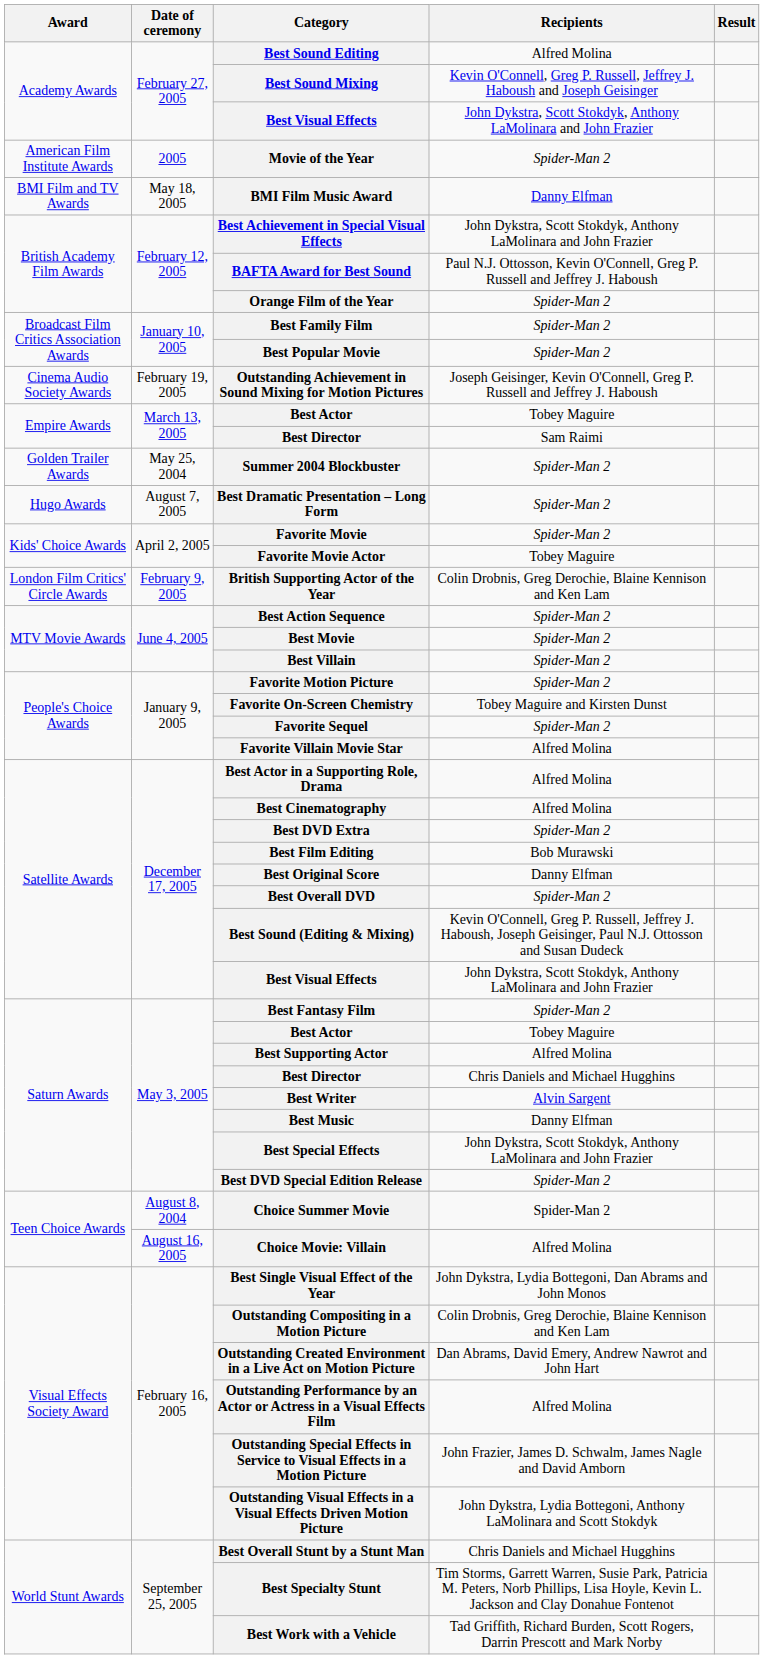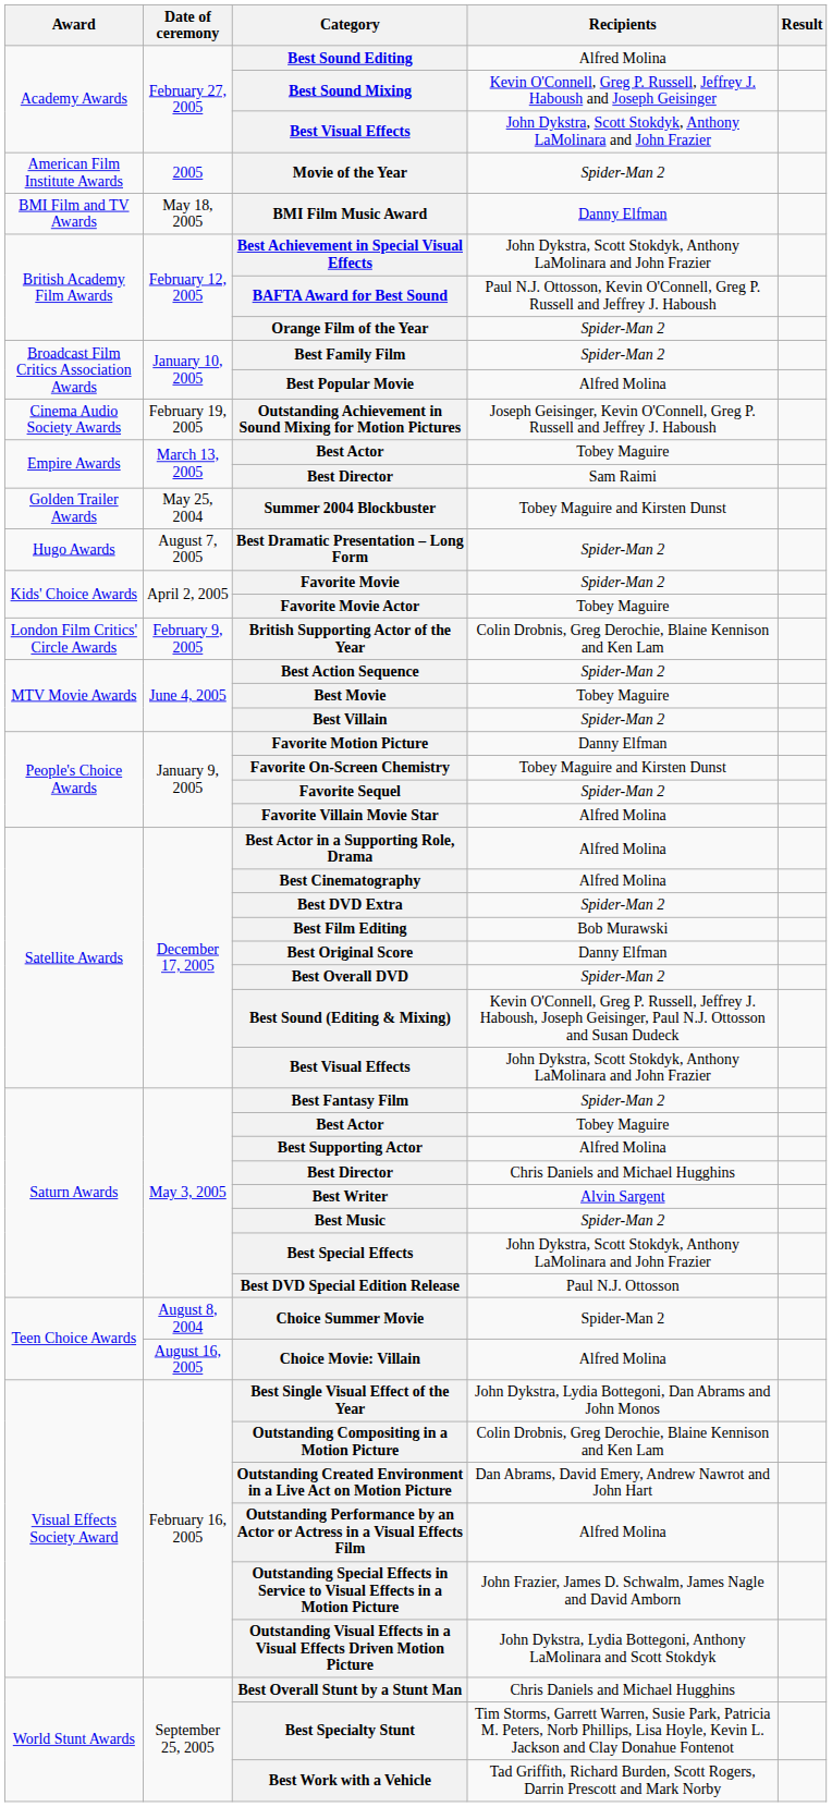Best Popular Movie | Recipients: Spider-Man 2 -> Alfred Molina
Summer 2004 Blockbuster | Recipients: Spider-Man 2 -> Tobey Maguire and Kirsten Dunst
Best Movie | Recipients: Spider-Man 2 -> Tobey Maguire
Favorite Motion Picture | Recipients: Spider-Man 2 -> Danny Elfman
Best Music | Recipients: Danny Elfman -> Spider-Man 2
Best DVD Special Edition Release | Recipients: Spider-Man 2 -> Paul N.J. Ottosson
